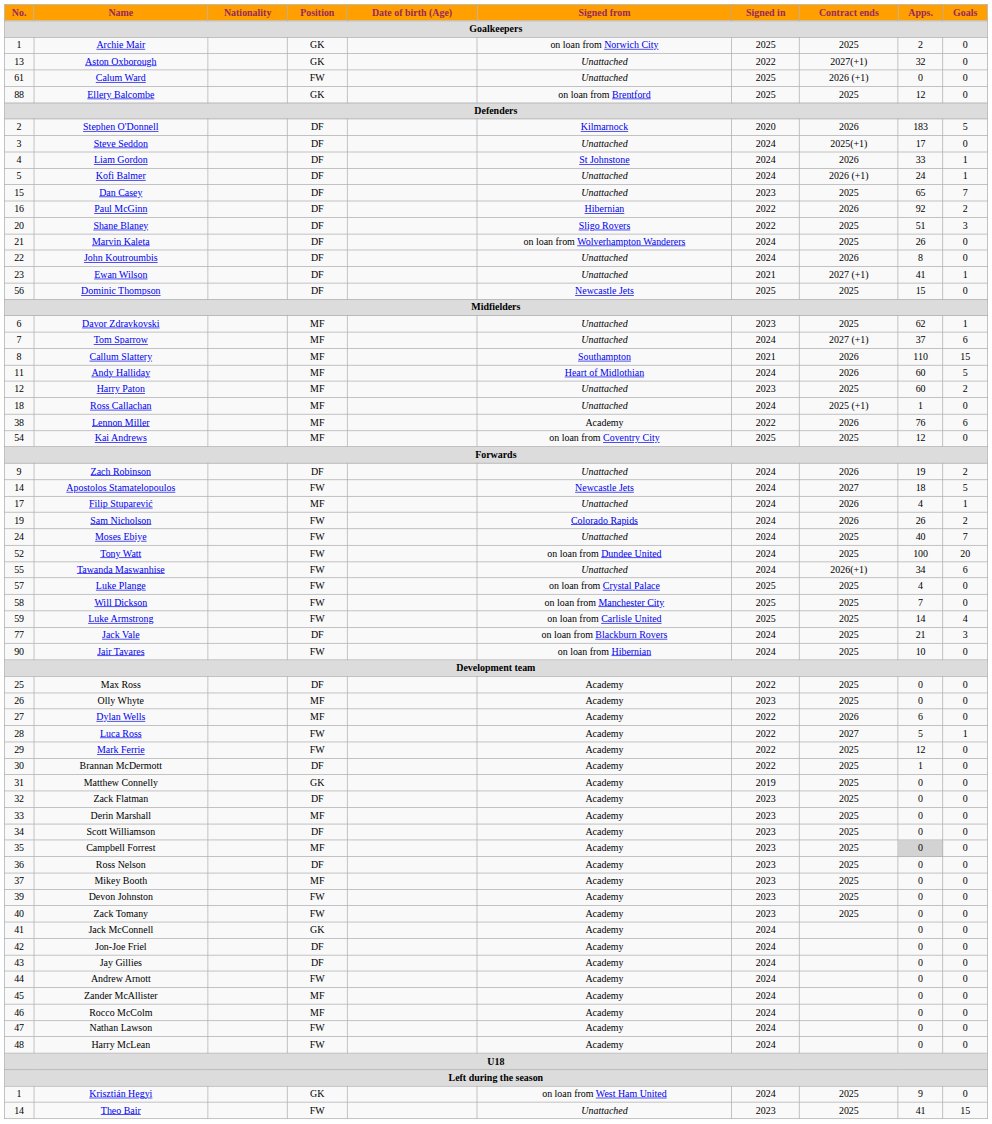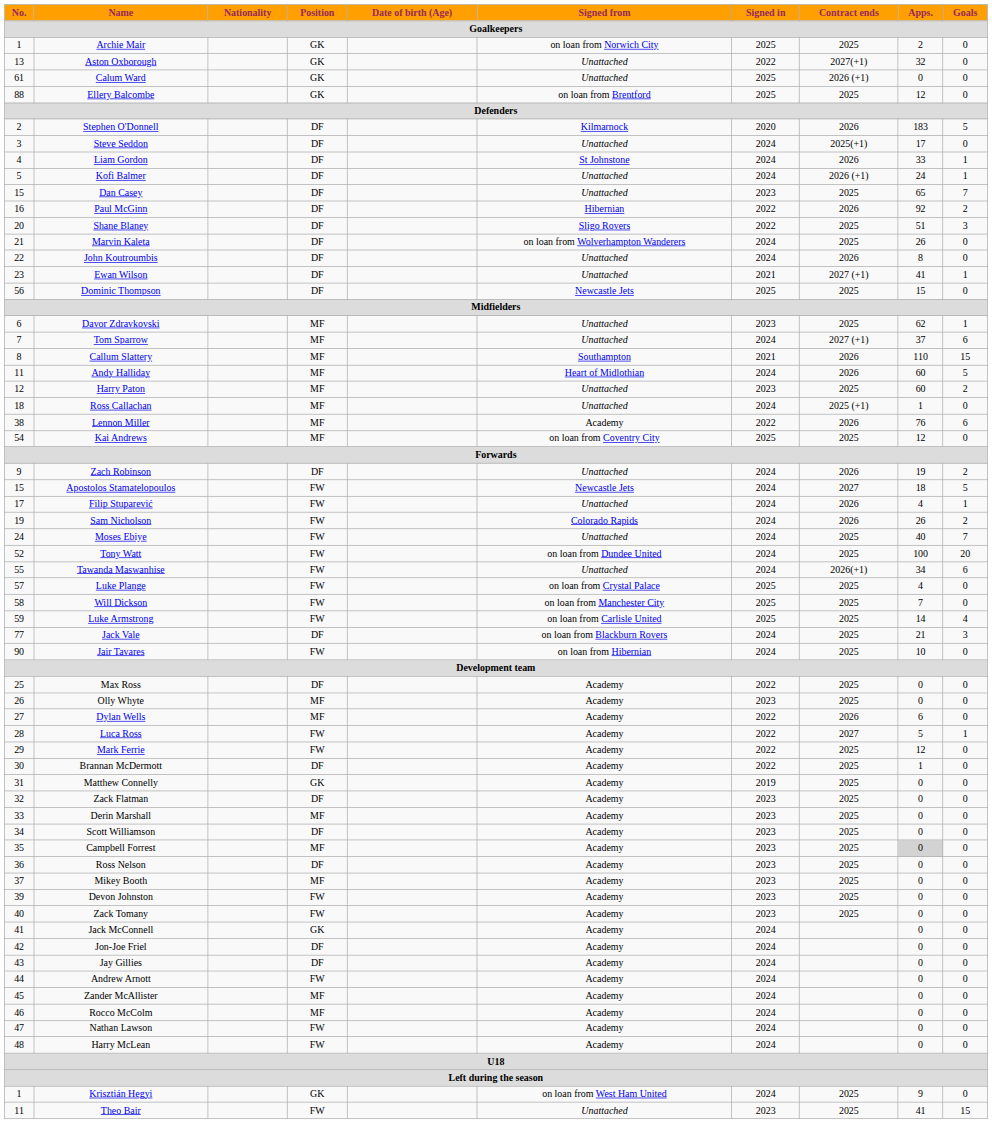Calum Ward | Position: FW -> GK
Apostolos Stamatelopoulos | No.: 14 -> 15
Filip Stuparević | Position: MF -> FW
Theo Bair | No.: 14 -> 11
